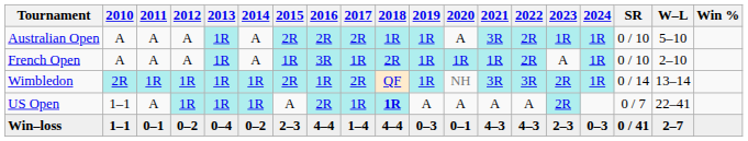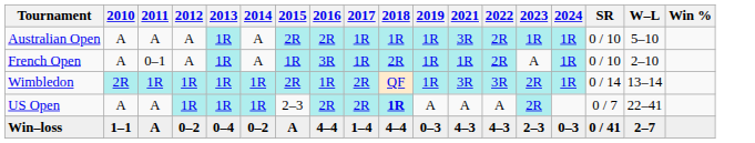- column: 2020 | A | 1R | NH | A | 0–1
Australian Open | 2017: 2R -> 1R
French Open | 2011: A -> 0–1
US Open | 2010: 1–1 -> A
US Open | 2015: A -> 2–3
US Open | 2017: 1R -> 2R
Win–loss | 2011: 0–1 -> A
Win–loss | 2015: 2–3 -> A
